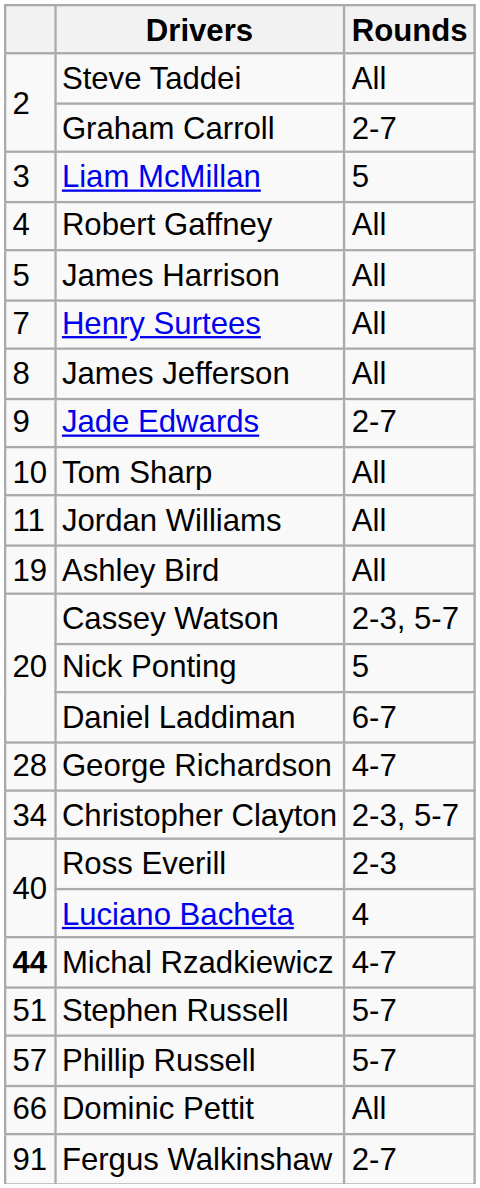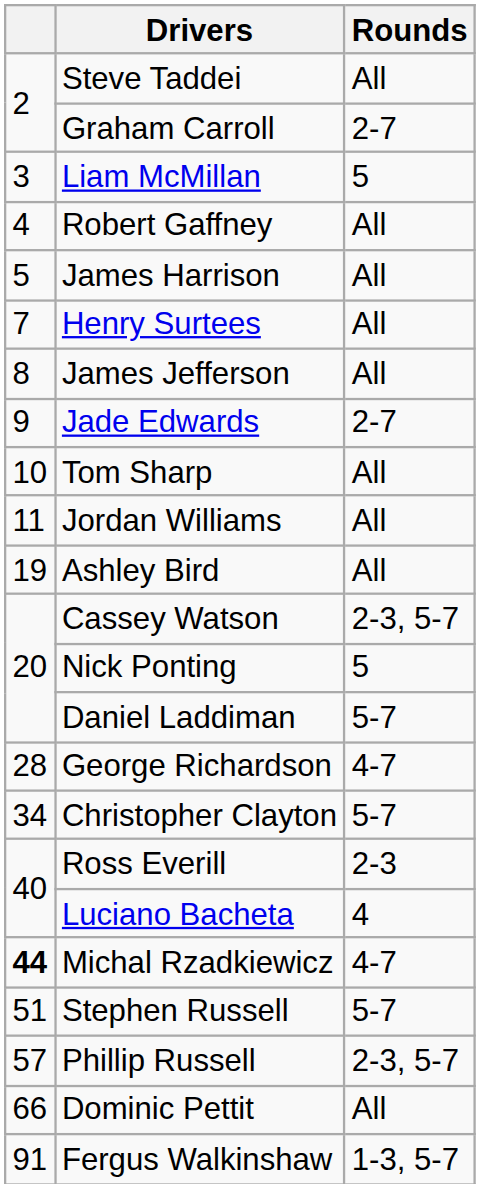Daniel Laddiman | Rounds: 6-7 -> 5-7
Christopher Clayton | Rounds: 2-3, 5-7 -> 5-7
Phillip Russell | Rounds: 5-7 -> 2-3, 5-7
Fergus Walkinshaw | Rounds: 2-7 -> 1-3, 5-7
